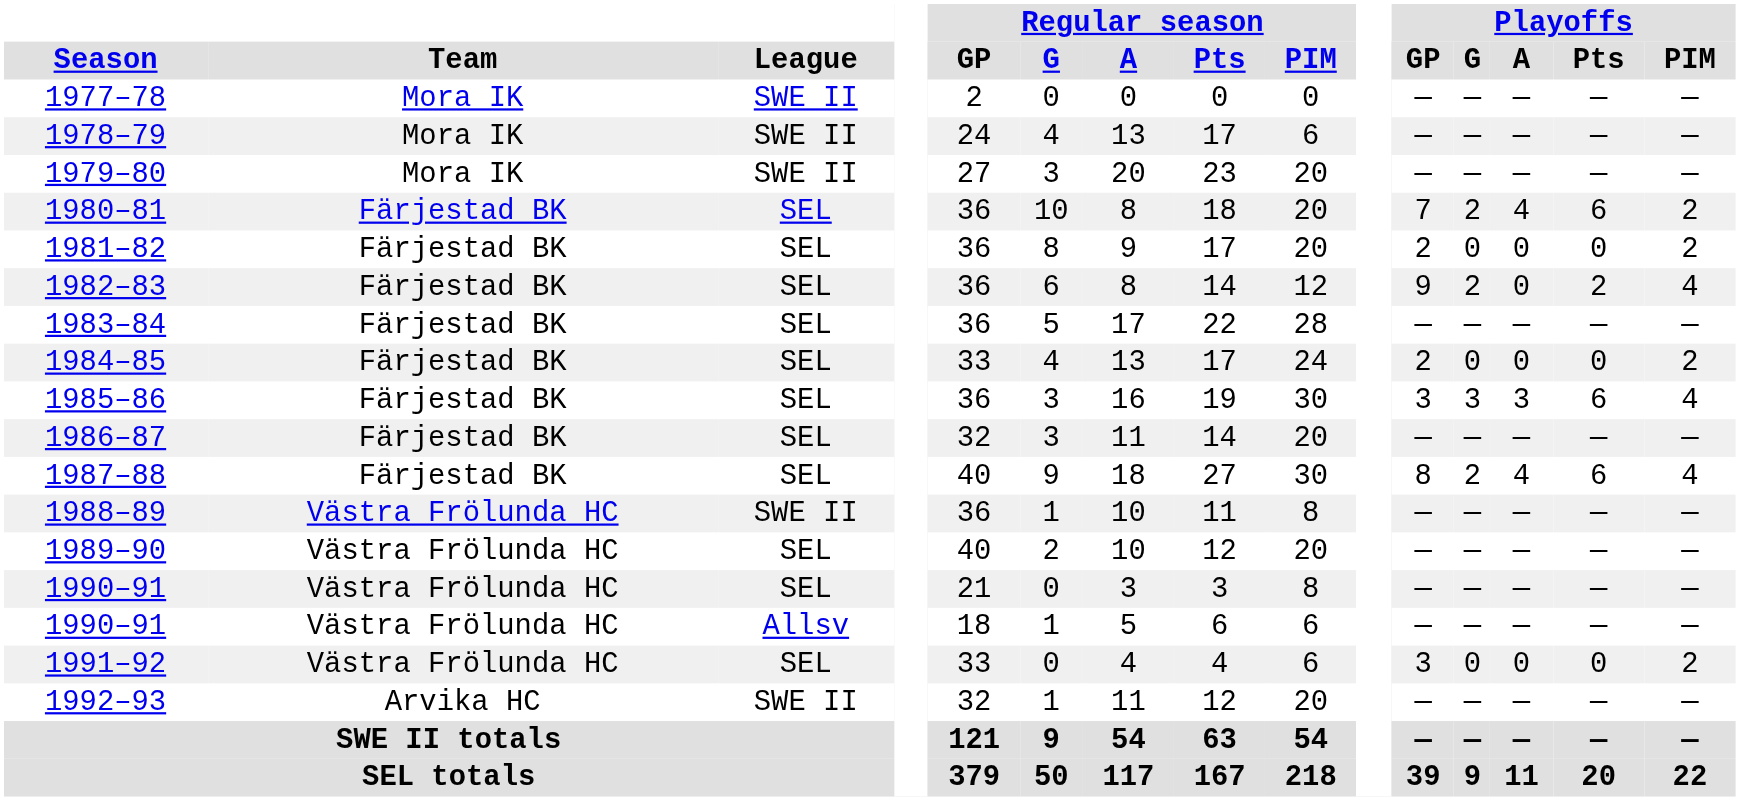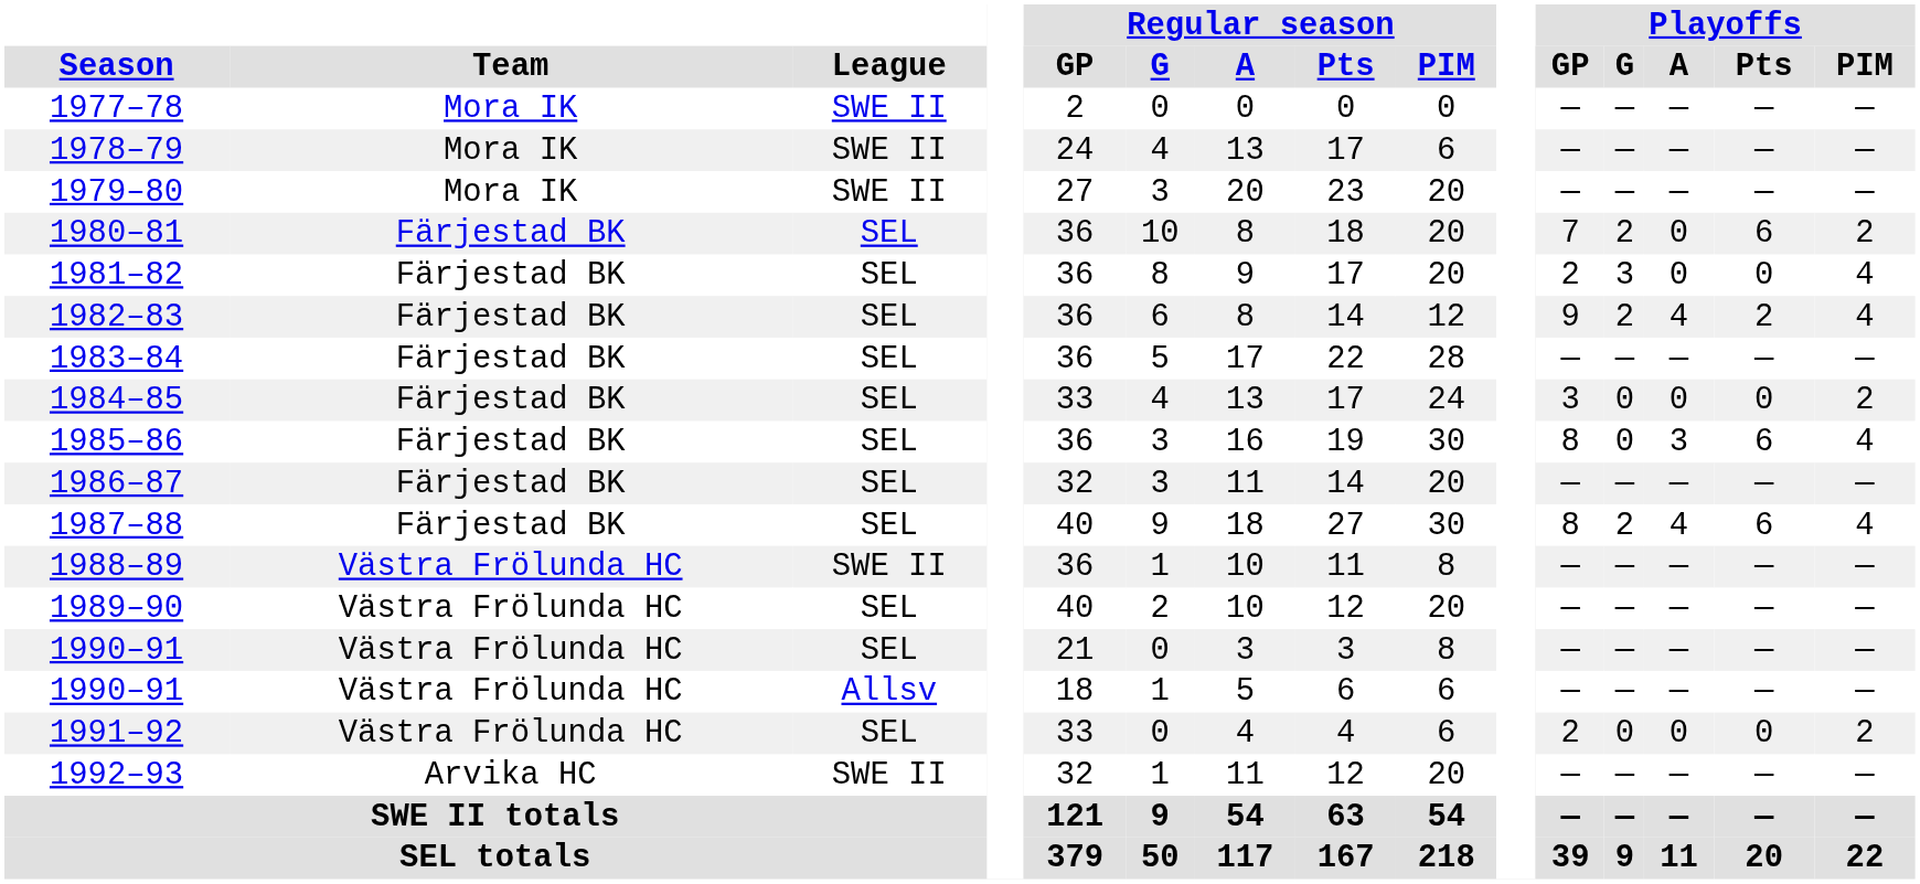1980–81 | Playoffs / A: 4 -> 0
1981–82 | Playoffs / G: 0 -> 3
1981–82 | Playoffs / PIM: 2 -> 4
1982–83 | Playoffs / A: 0 -> 4
1984–85 | Playoffs / GP: 2 -> 3
1985–86 | Playoffs / GP: 3 -> 8
1985–86 | Playoffs / G: 3 -> 0
1991–92 | Playoffs / GP: 3 -> 2
